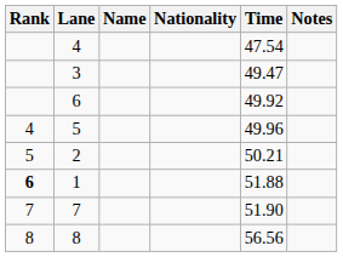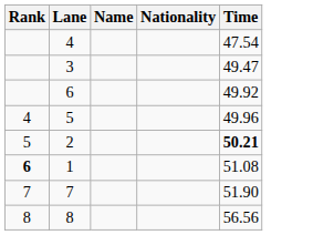- column: Notes
2 | Time: normal -> bold
1 | Time: 51.88 -> 51.08
